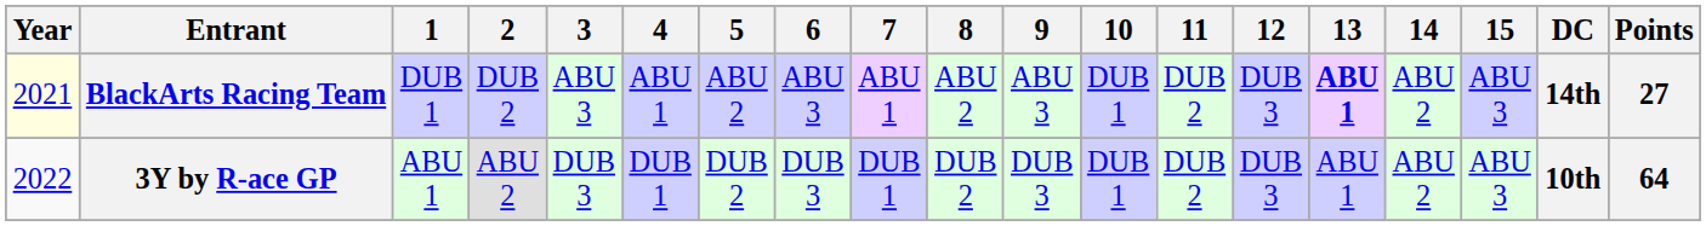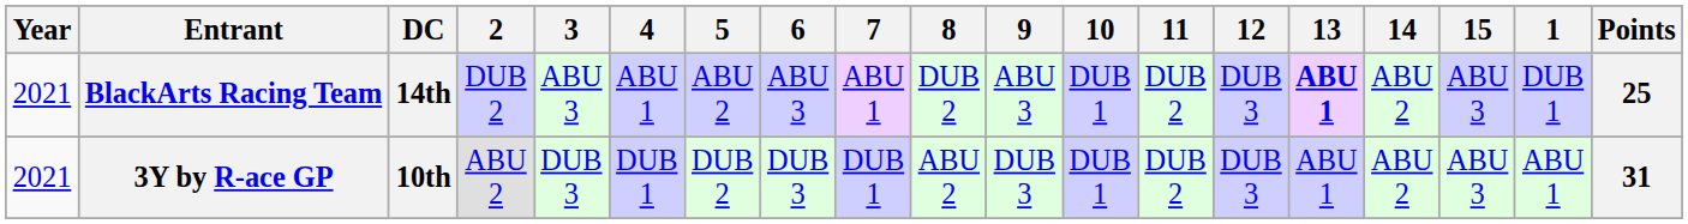columns swapped: 1 <-> DC
BlackArts Racing Team | Year: lightyellow background -> no background
BlackArts Racing Team | 8: ABU 2 -> DUB 2
BlackArts Racing Team | Points: 27 -> 25
3Y by R-ace GP | Year: 2022 -> 2021
3Y by R-ace GP | 8: DUB 2 -> ABU 2
3Y by R-ace GP | Points: 64 -> 31
